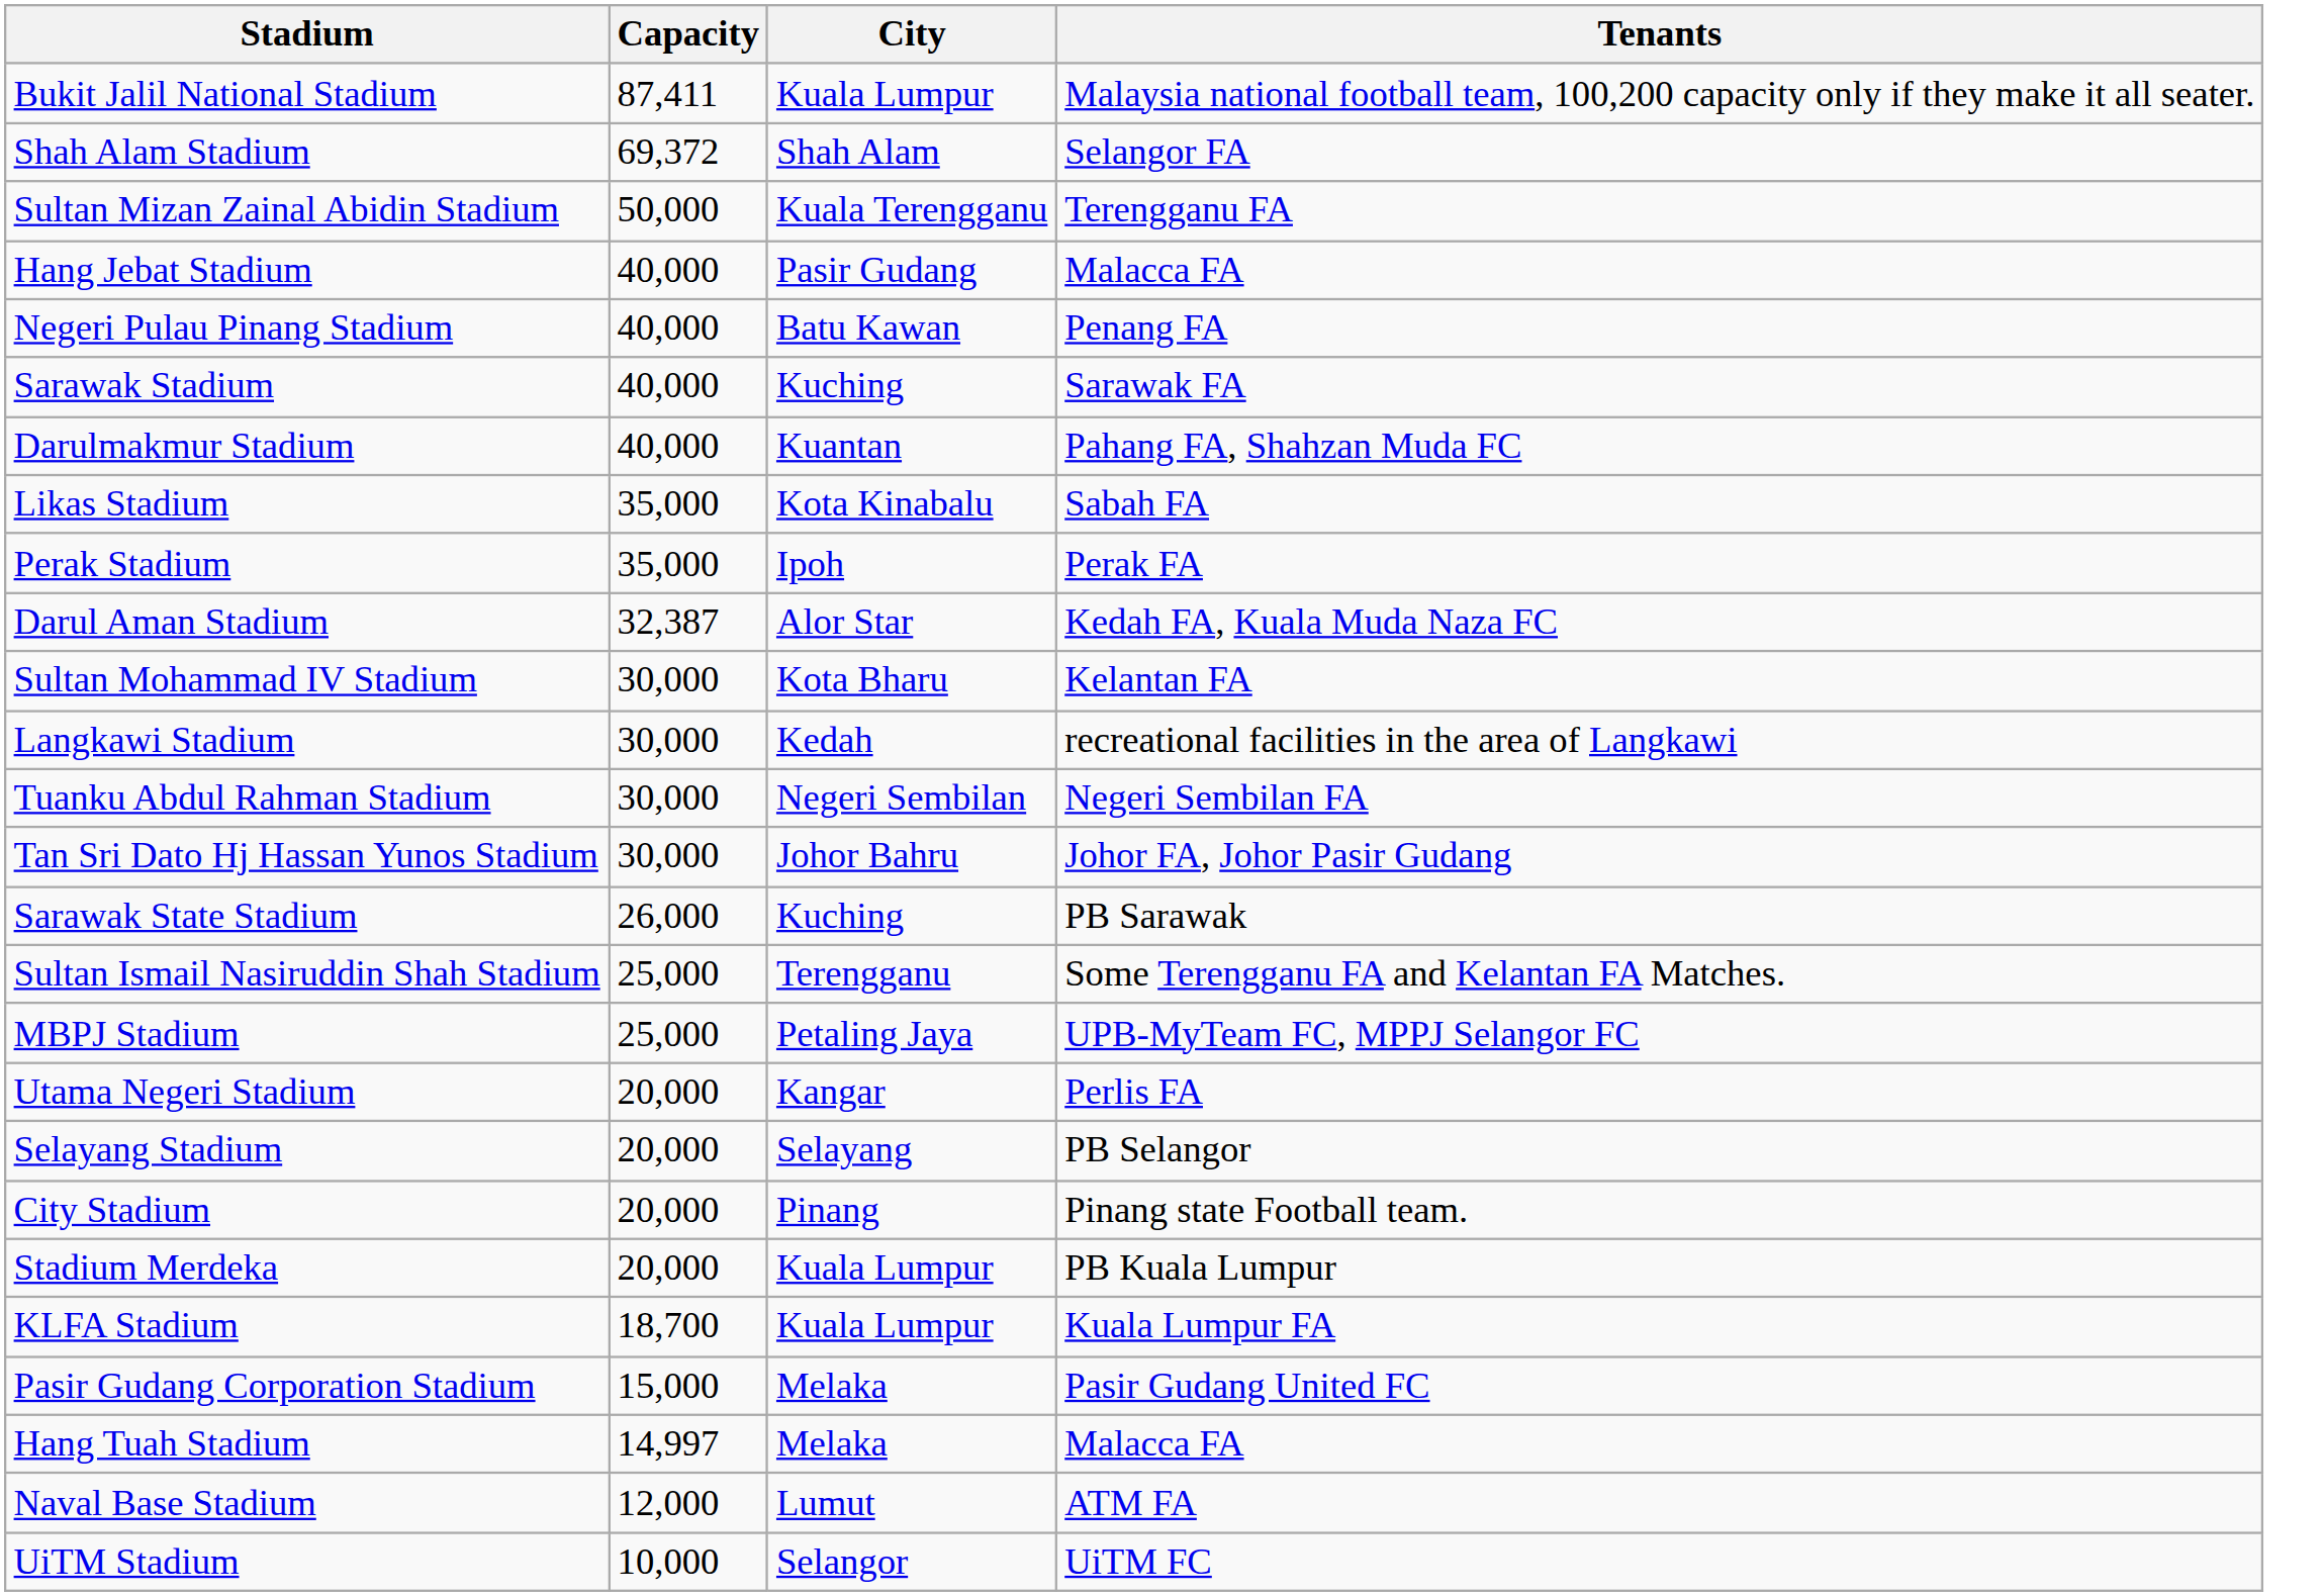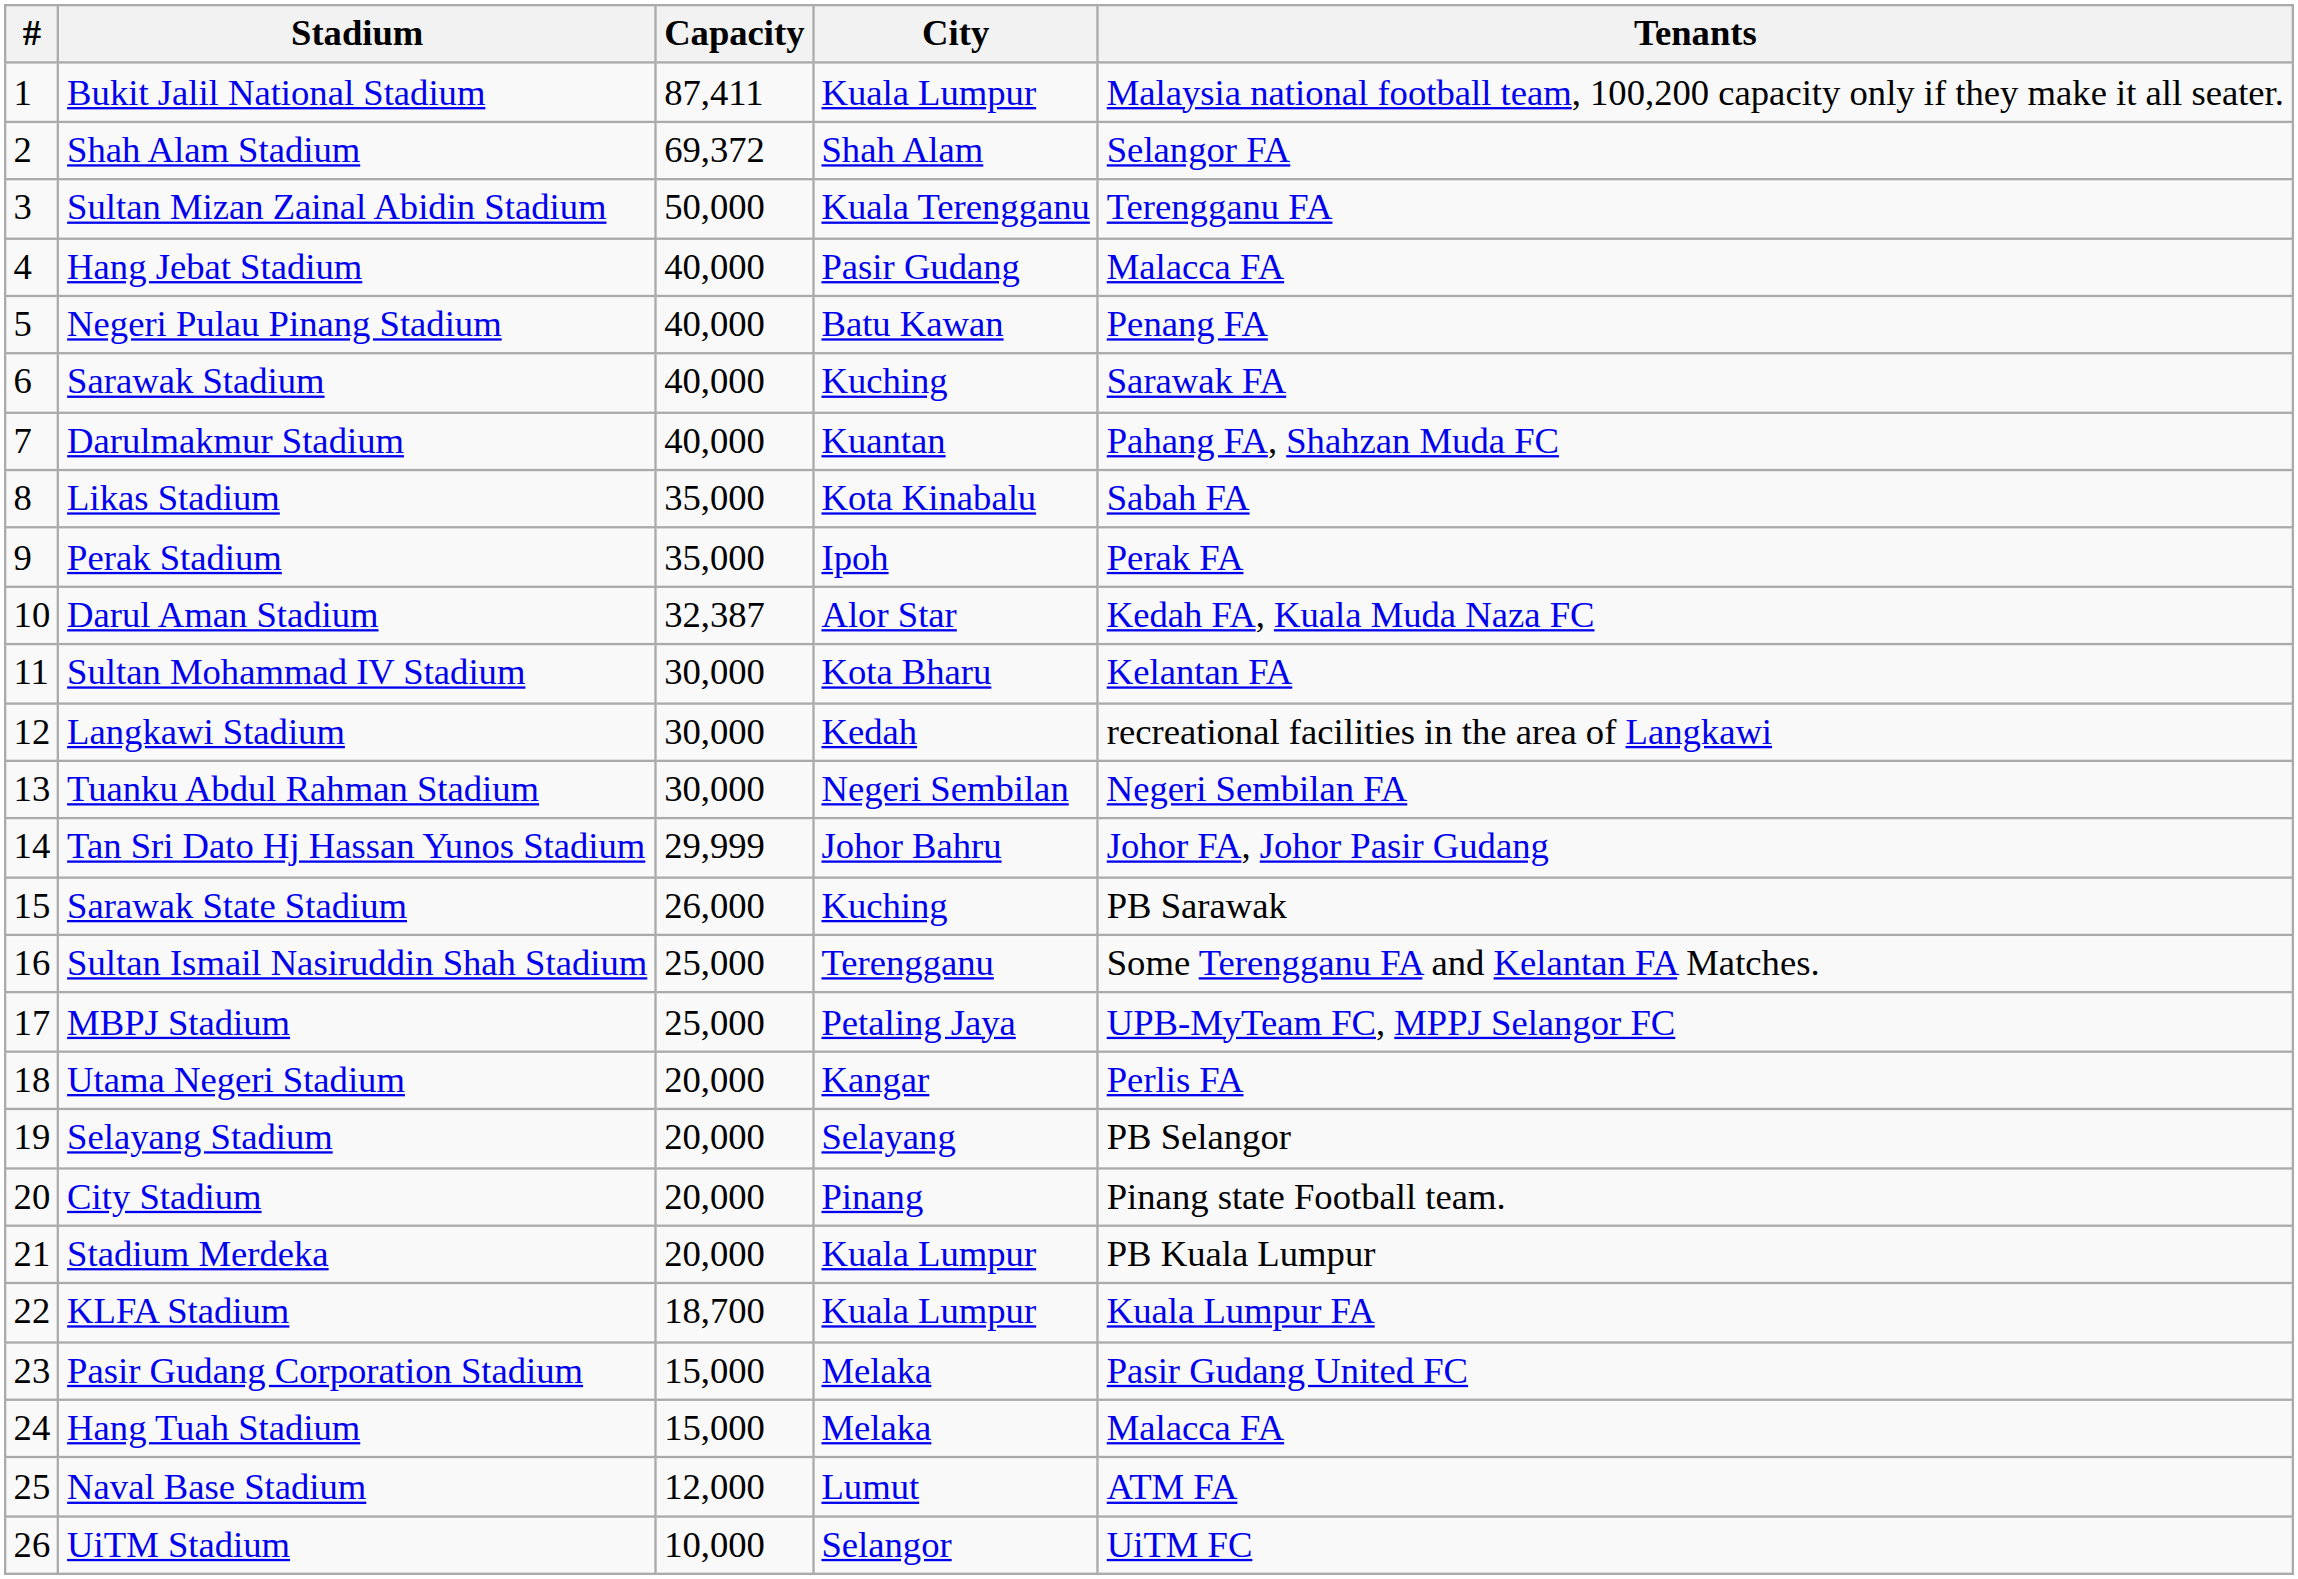+ column: # | 1 | 2 | 3 | 4 | 5 | 6 | 7 | 8 | 9 | 10 | 11 | 12 | 13 | 14 | 15 | 16 | 17 | 18 | 19 | 20 | 21 | 22 | 23 | 24 | 25 | 26
Tan Sri Dato Hj Hassan Yunos Stadium | Capacity: 30,000 -> 29,999
Hang Tuah Stadium | Capacity: 14,997 -> 15,000
